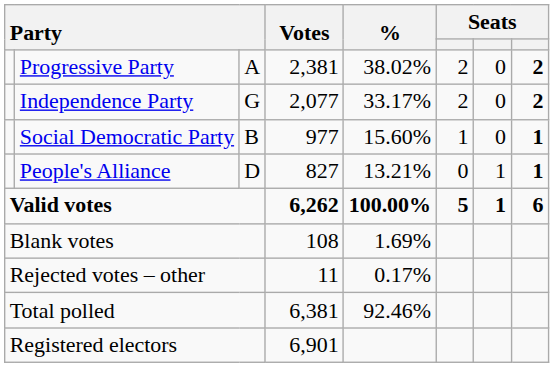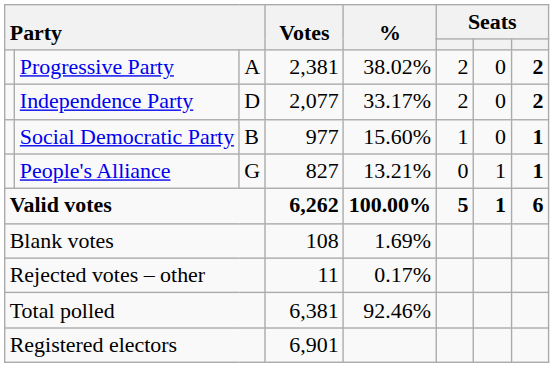Independence Party | column 3: G -> D
People's Alliance | column 3: D -> G
